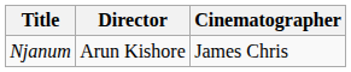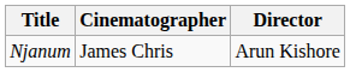columns swapped: Director <-> Cinematographer
